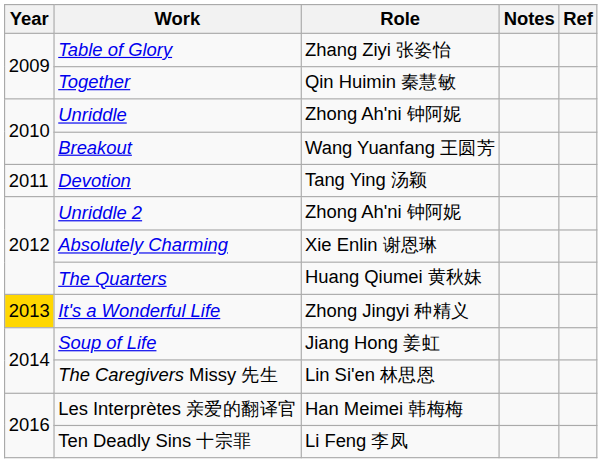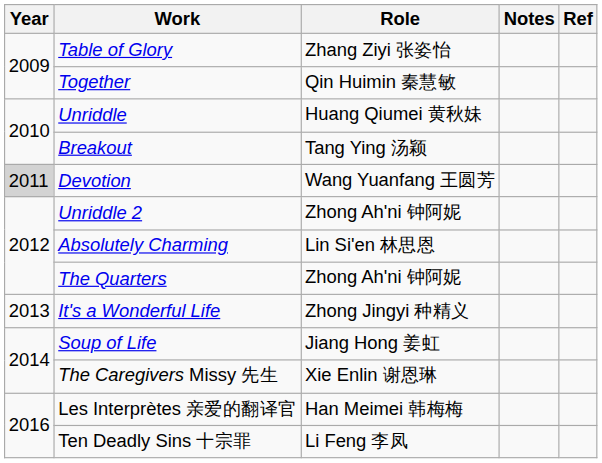Unriddle | Role: Zhong Ah'ni 钟阿妮 -> Huang Qiumei 黄秋妹
Breakout | Role: Wang Yuanfang 王圆芳 -> Tang Ying 汤颖
Devotion | Year: no background -> lightgrey background
Devotion | Role: Tang Ying 汤颖 -> Wang Yuanfang 王圆芳
Absolutely Charming | Role: Xie Enlin 谢恩琳 -> Lin Si'en 林思恩
The Quarters | Role: Huang Qiumei 黄秋妹 -> Zhong Ah'ni 钟阿妮
It's a Wonderful Life | Year: gold background -> no background
The Caregivers Missy 先生 | Role: Lin Si'en 林思恩 -> Xie Enlin 谢恩琳
